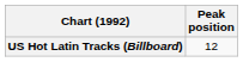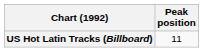US Hot Latin Tracks (Billboard) | Peak position: 12 -> 11
